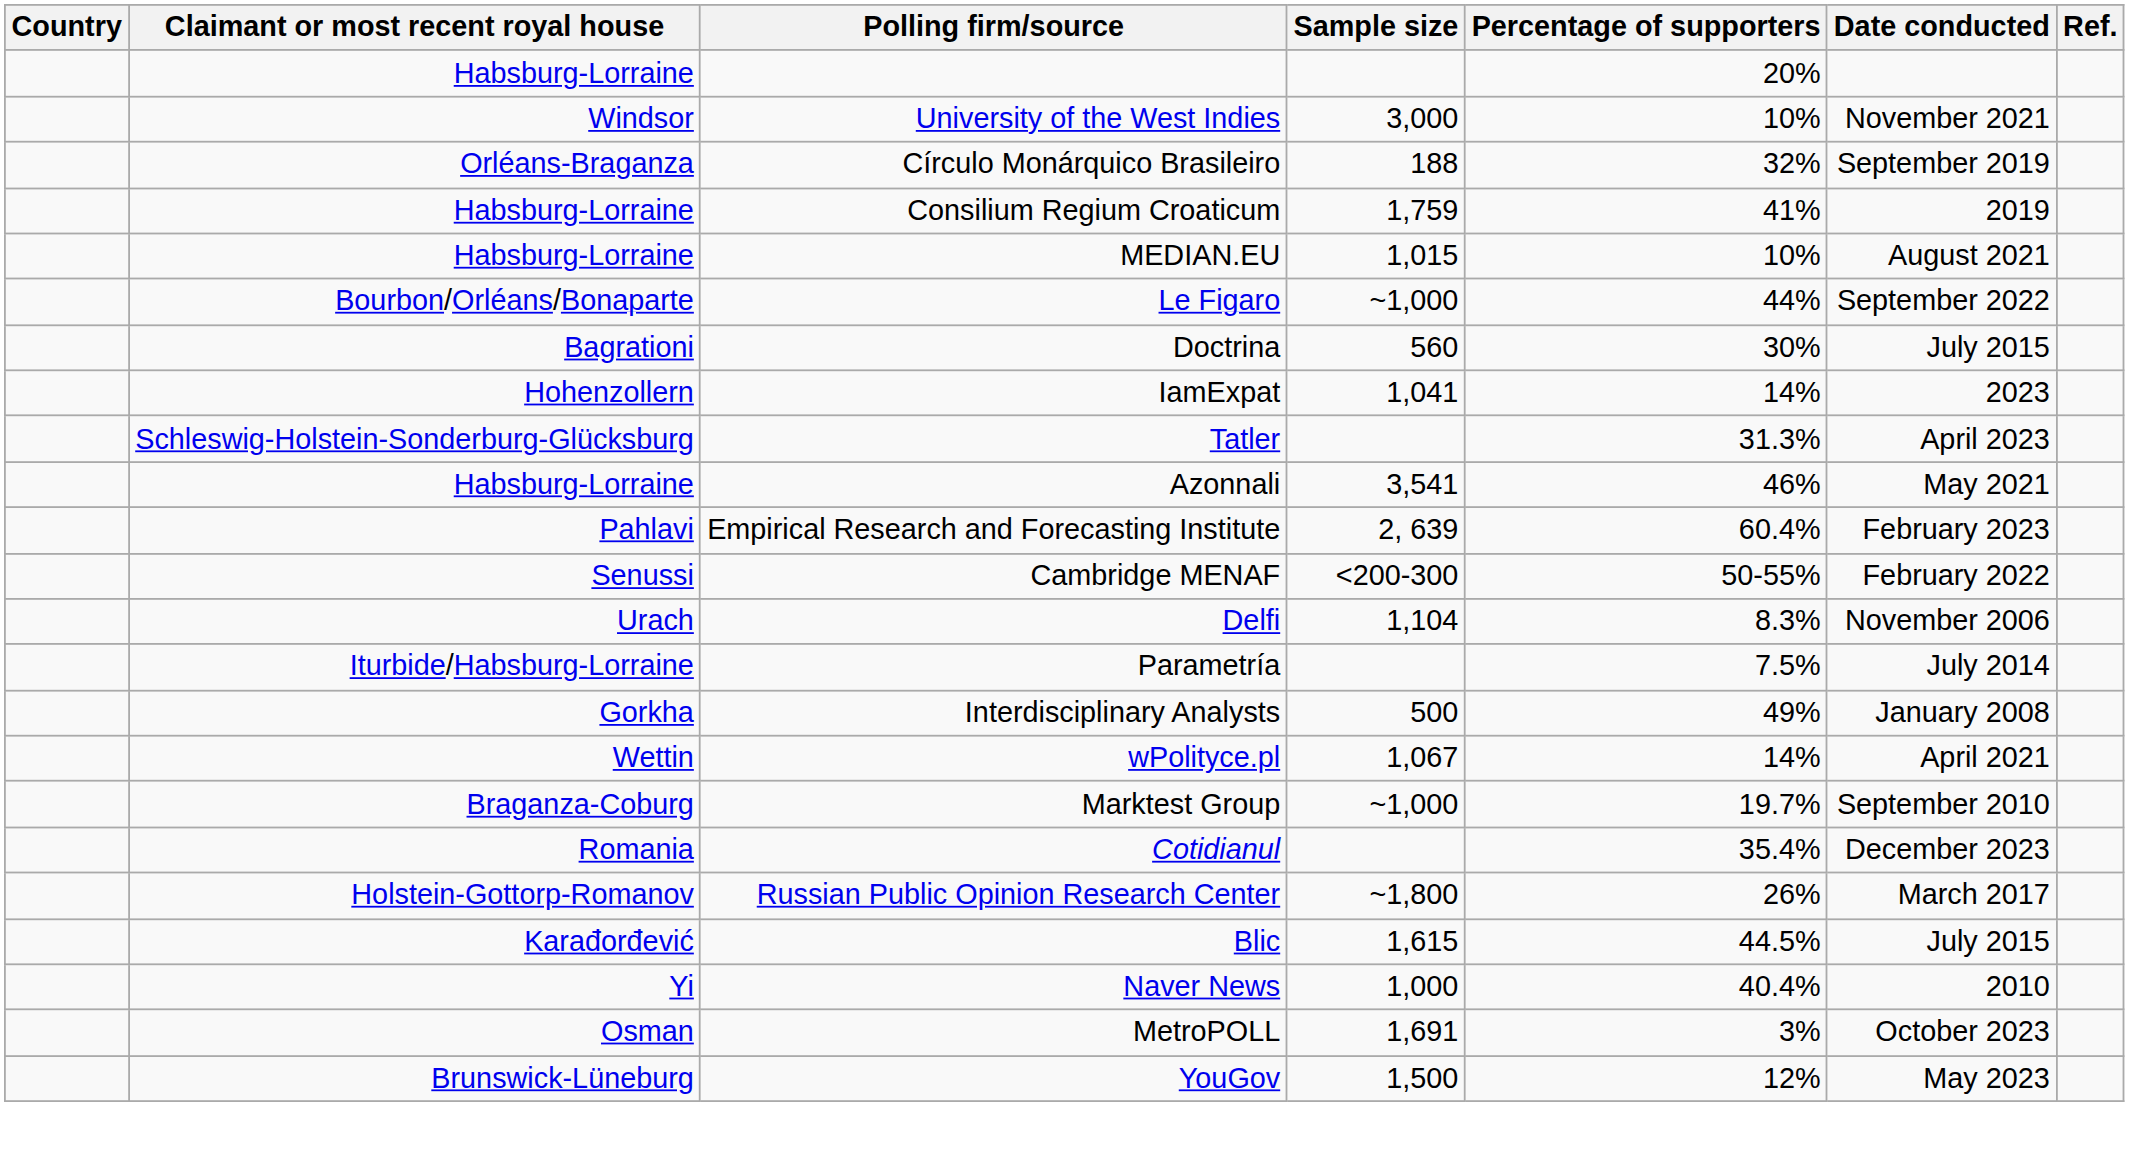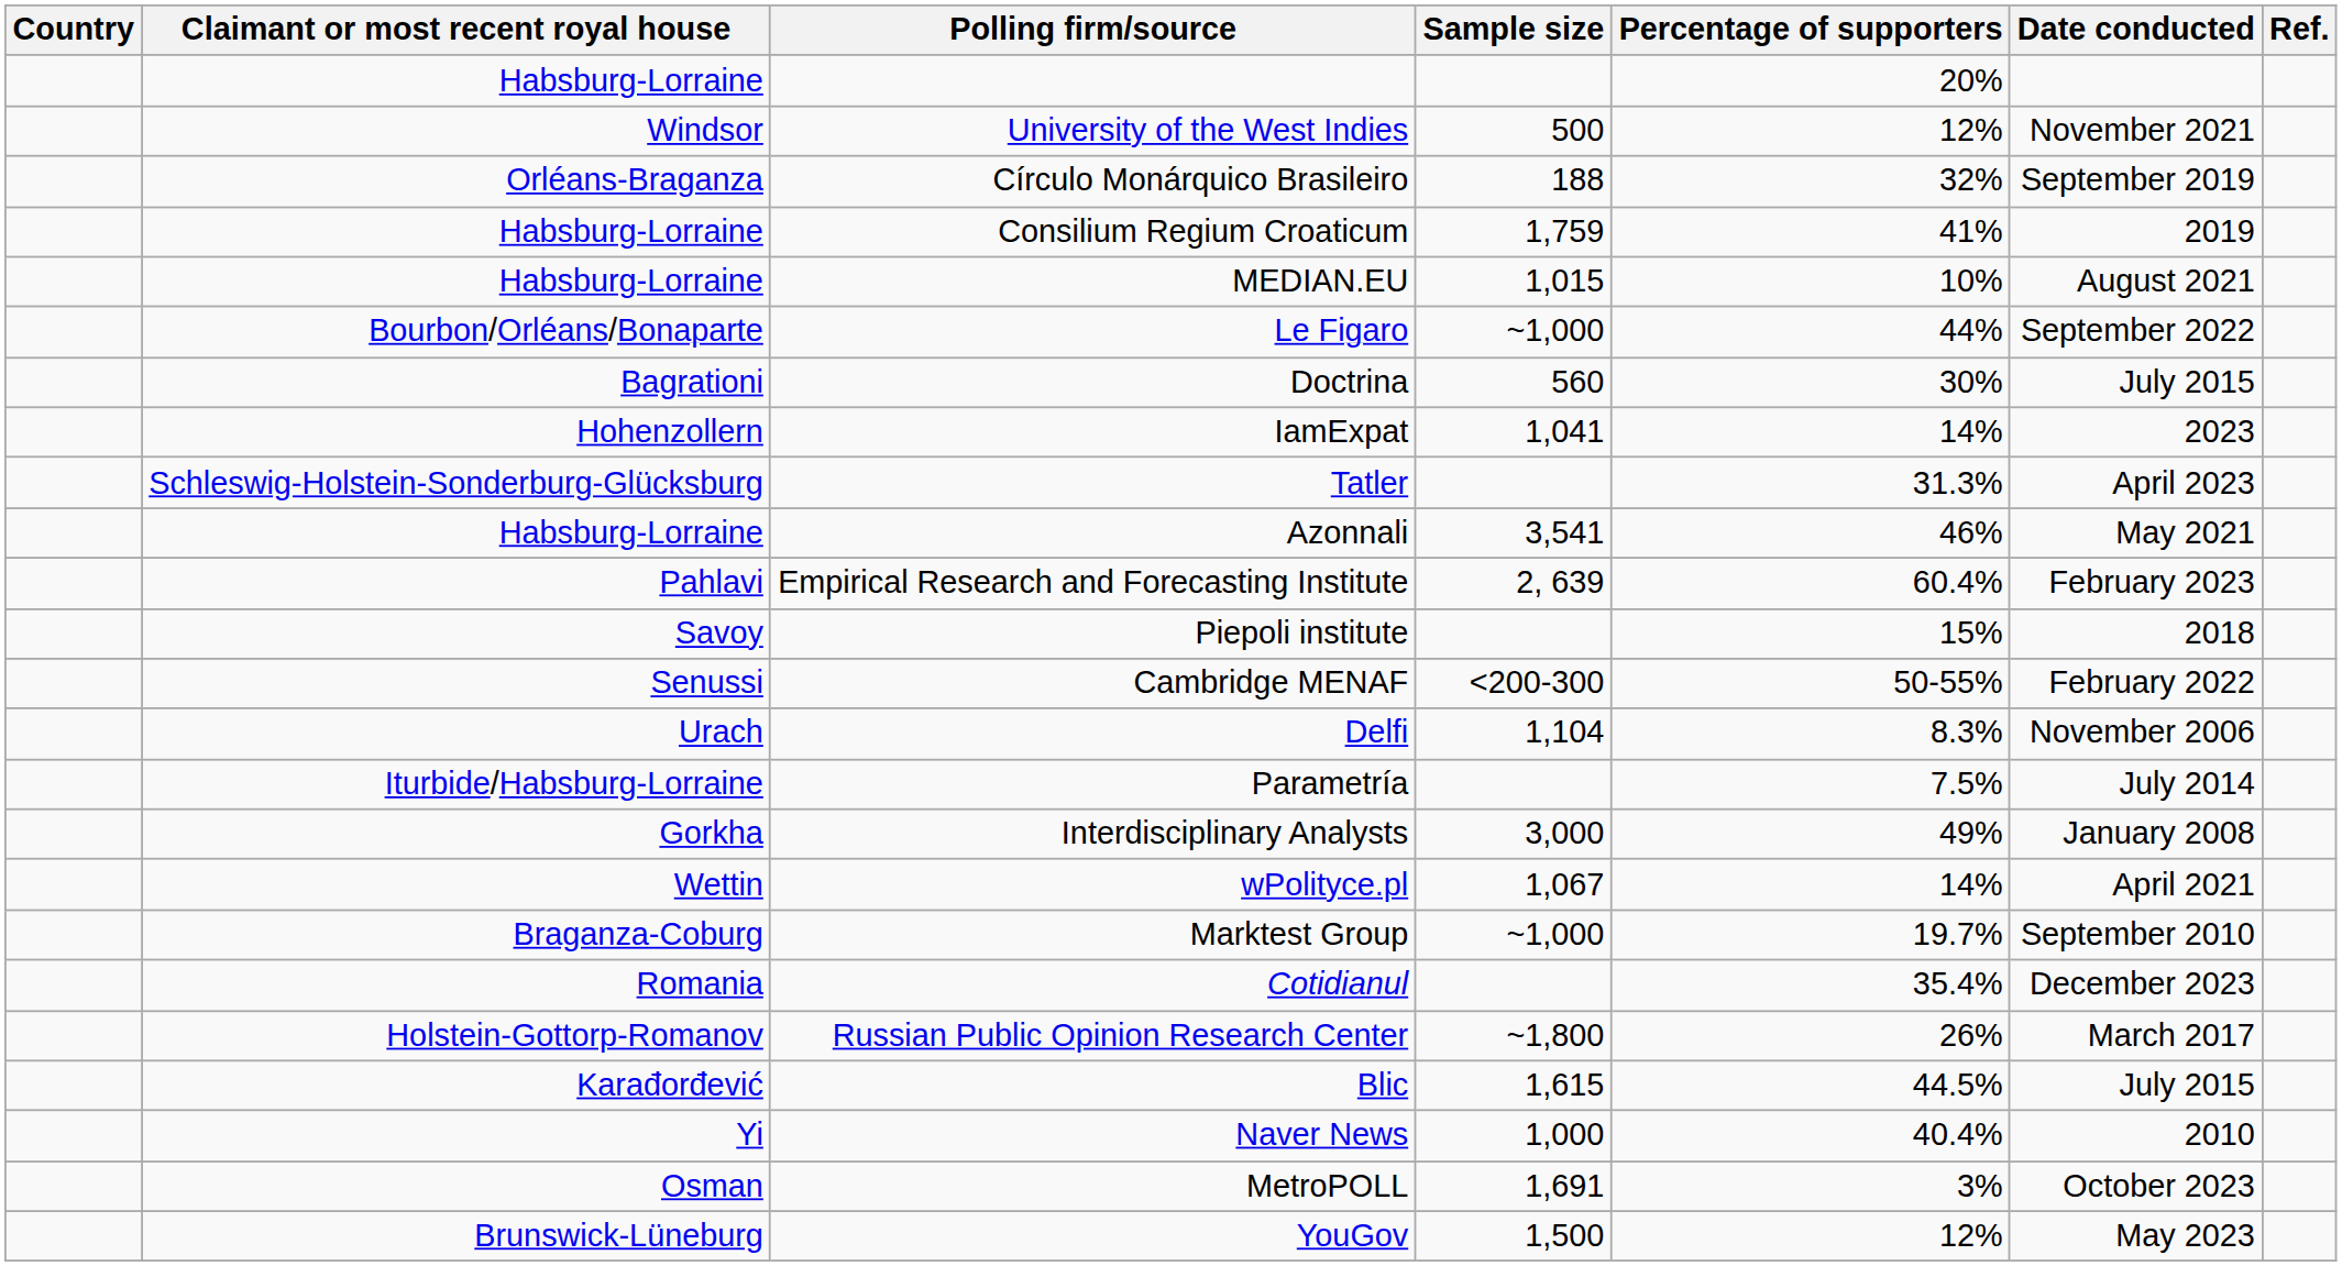University of the West Indies | Sample size: 3,000 -> 500
University of the West Indies | Percentage of supporters: 10% -> 12%
+ row: Savoy | Piepoli institute | 15% | 2018
Interdisciplinary Analysts | Sample size: 500 -> 3,000
